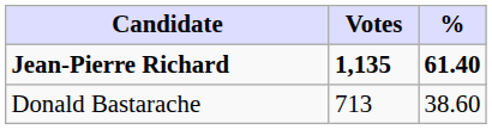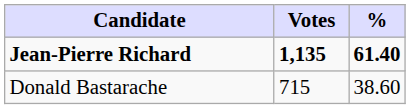Donald Bastarache | Votes: 713 -> 715
